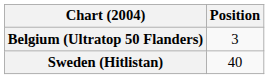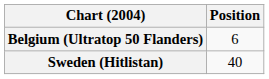Belgium (Ultratop 50 Flanders) | Position: 3 -> 6
